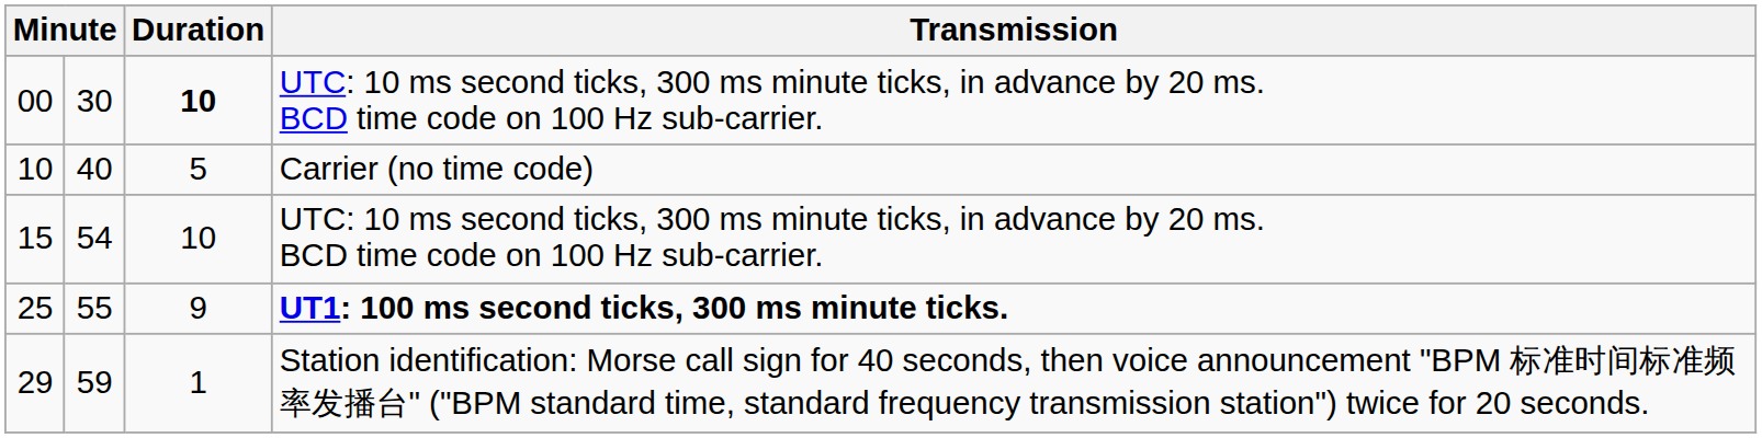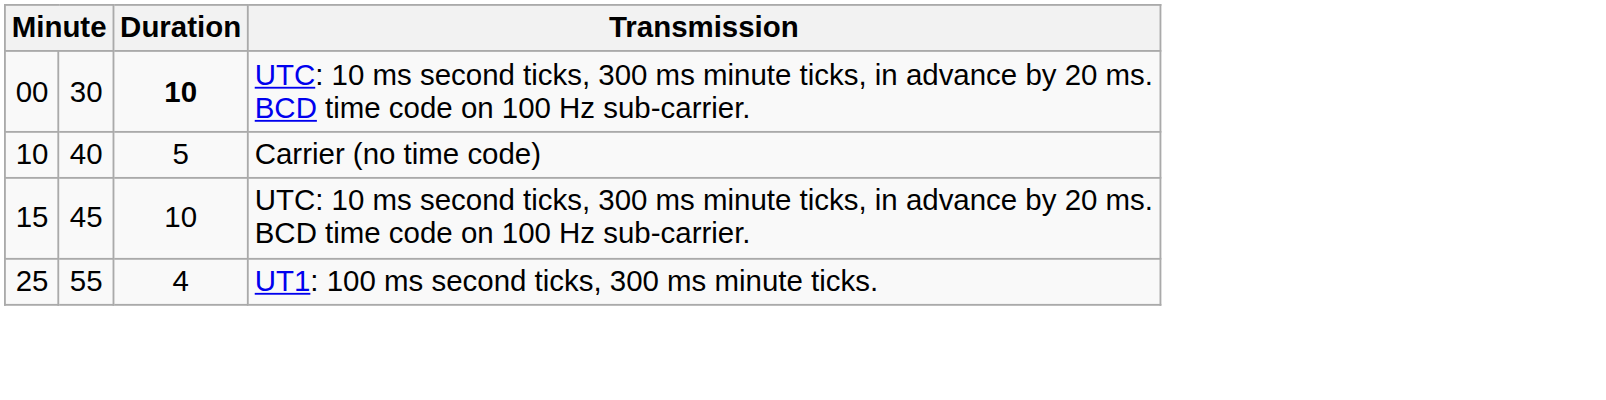15 | column 2: 54 -> 45
25 | Duration: 9 -> 4
25 | Transmission: bold -> normal
- row: 29 | 59 | 1 | Station identification: Morse call sign for 40 seconds, then voice announcement "BPM 标准时间标准频率发播台" ("BPM standard time, standard frequency transmission station") twice for 20 seconds.
